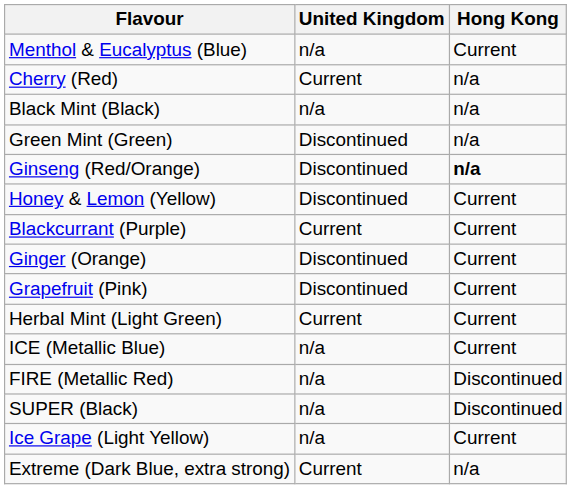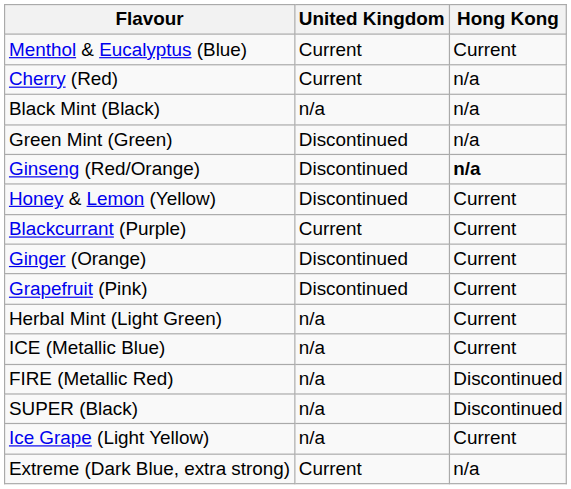Menthol & Eucalyptus (Blue) | United Kingdom: n/a -> Current
Herbal Mint (Light Green) | United Kingdom: Current -> n/a
